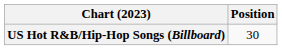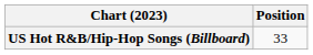US Hot R&B/Hip-Hop Songs (Billboard) | Position: 30 -> 33
